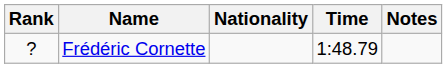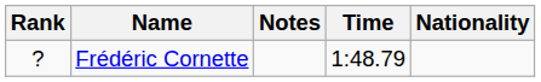columns swapped: Nationality <-> Notes
